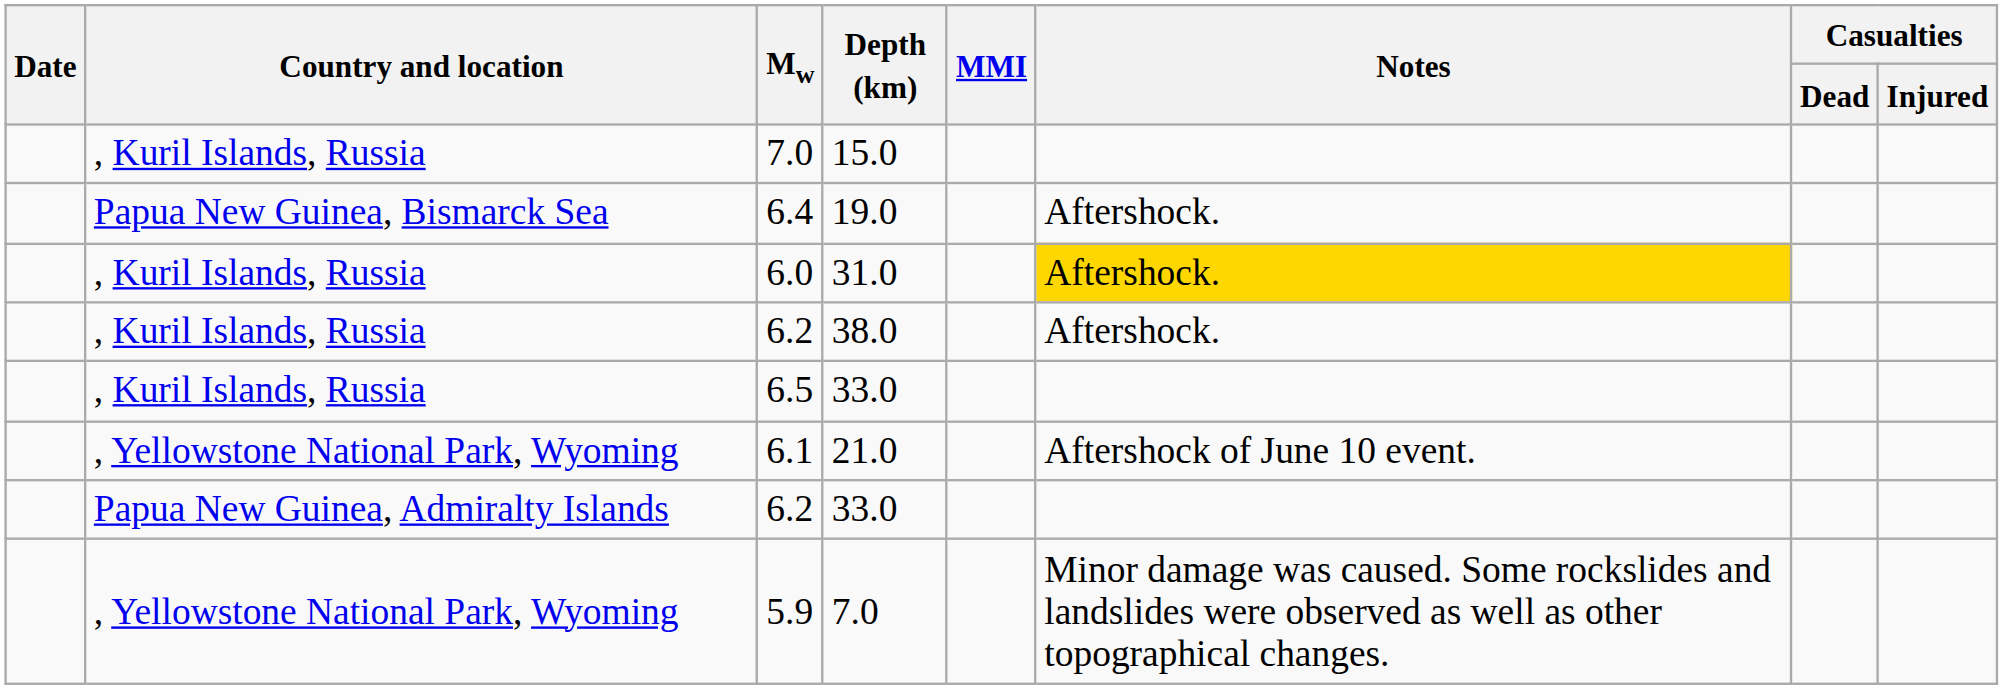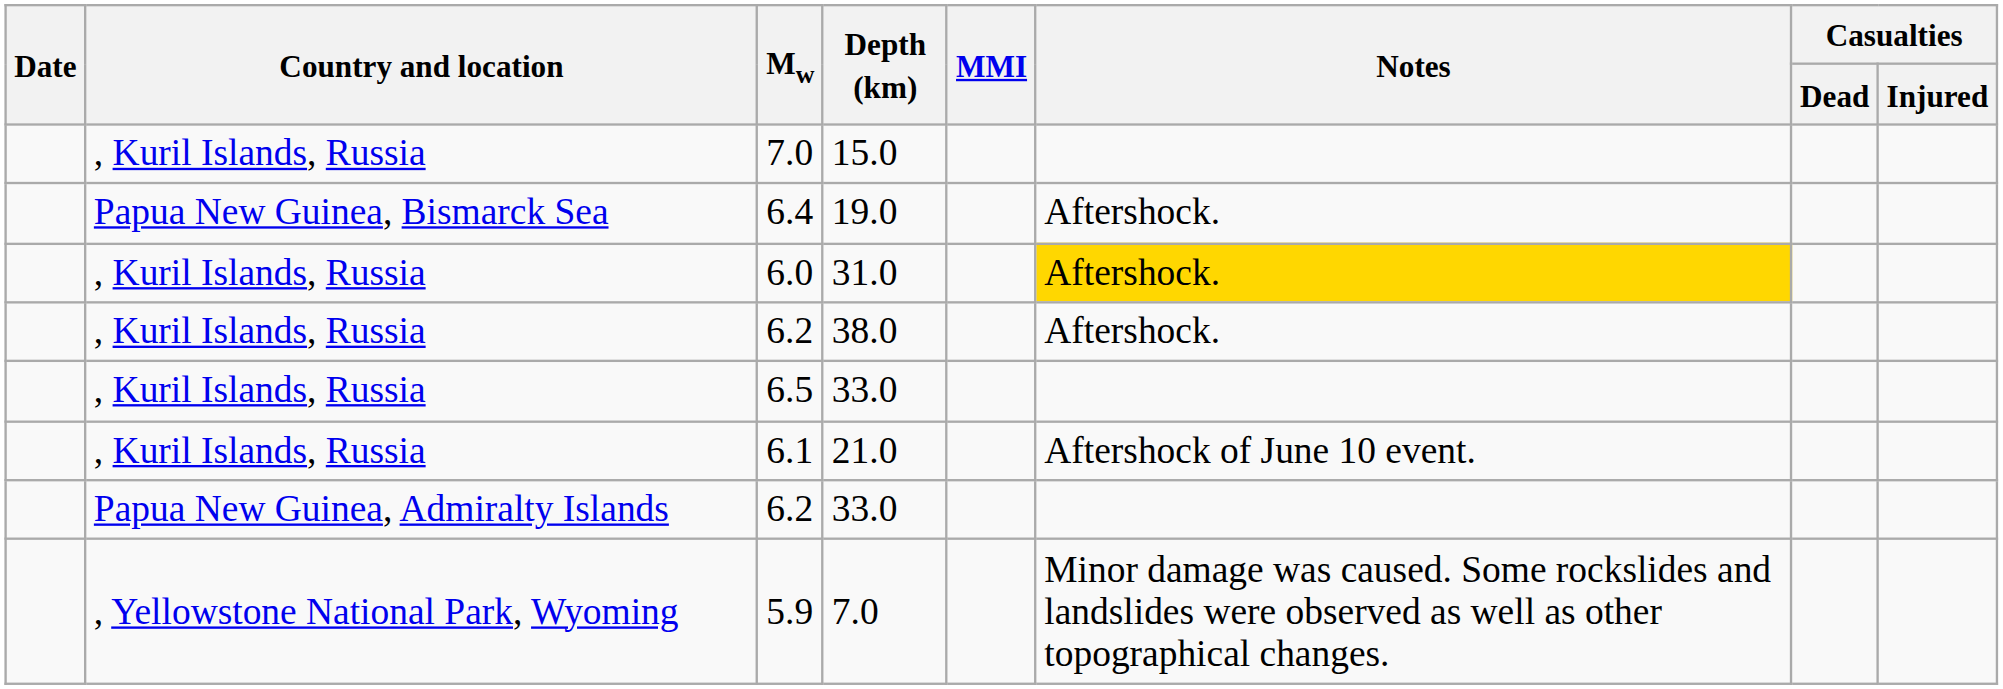6.1 | Country and location: , Yellowstone National Park, Wyoming -> , Kuril Islands, Russia
